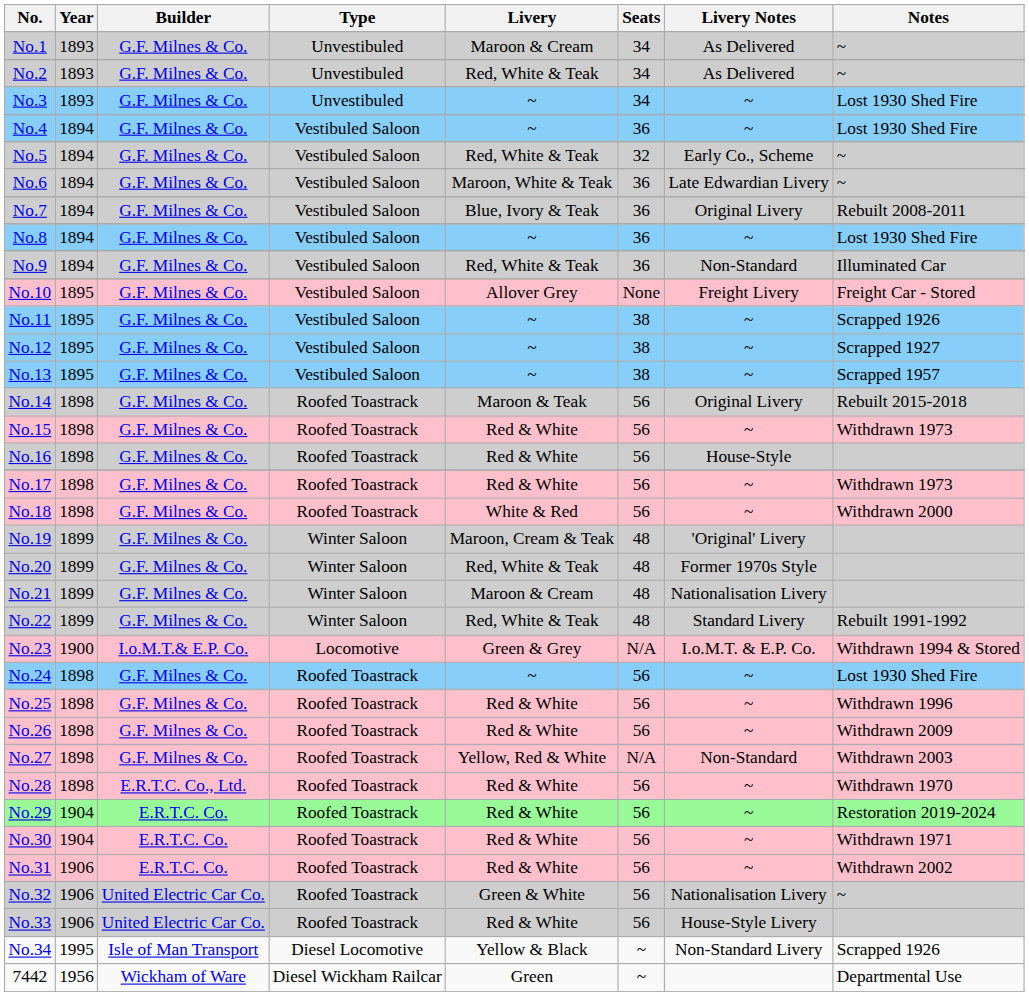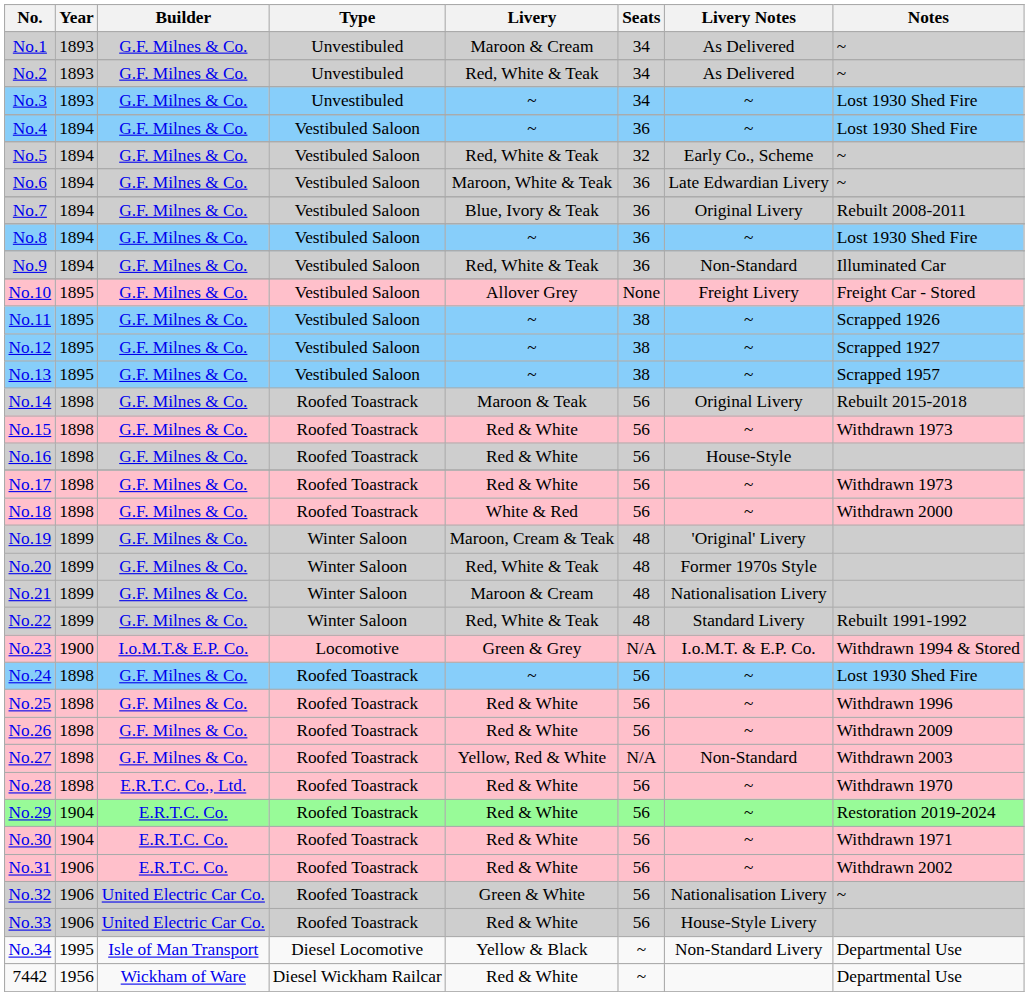No.34 | Notes: Scrapped 1926 -> Departmental Use
7442 | Livery: Green -> Red & White
